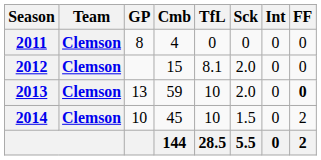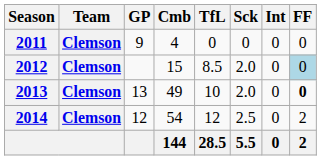2011 | GP: 8 -> 9
2012 | TfL: 8.1 -> 8.5
2012 | FF: no background -> lightblue background
2013 | Cmb: 59 -> 49
2014 | GP: 10 -> 12
2014 | Cmb: 45 -> 54
2014 | TfL: 10 -> 12
2014 | Sck: 1.5 -> 2.5
